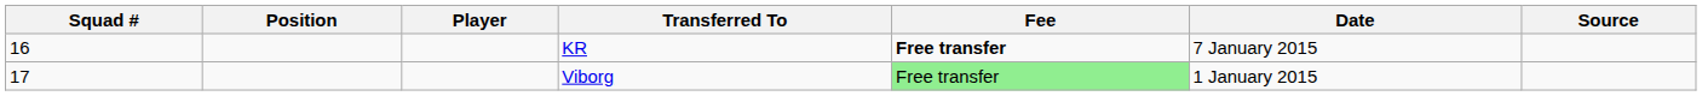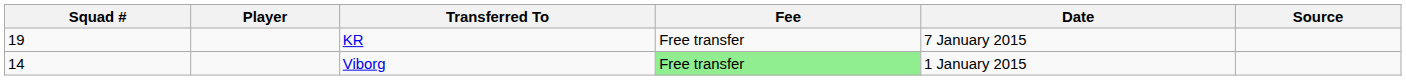- column: Position
KR | Squad #: 16 -> 19
KR | Fee: bold -> normal
Viborg | Squad #: 17 -> 14
